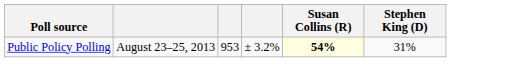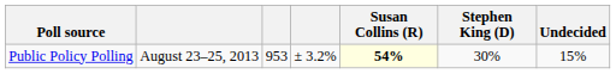+ column: Undecided | 15%
Public Policy Polling | Stephen King (D): 31% -> 30%
